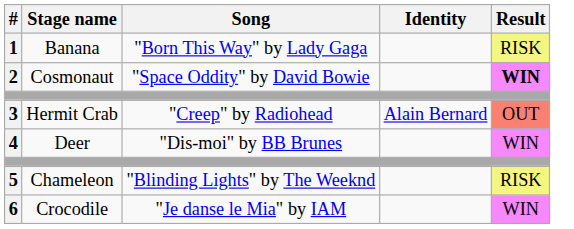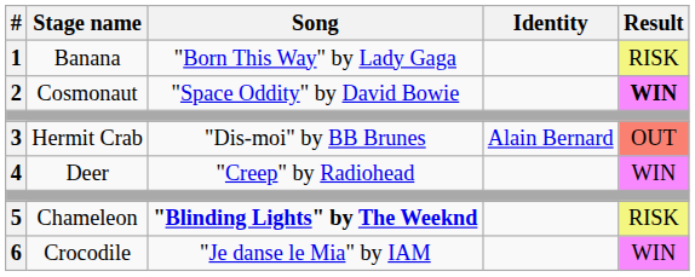3 | Song: "Creep" by Radiohead -> "Dis-moi" by BB Brunes
4 | Song: "Dis-moi" by BB Brunes -> "Creep" by Radiohead
5 | Song: normal -> bold
